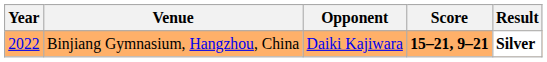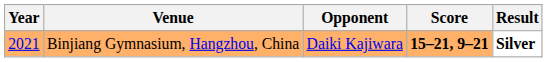Binjiang Gymnasium, Hangzhou, China | Year: 2022 -> 2021
